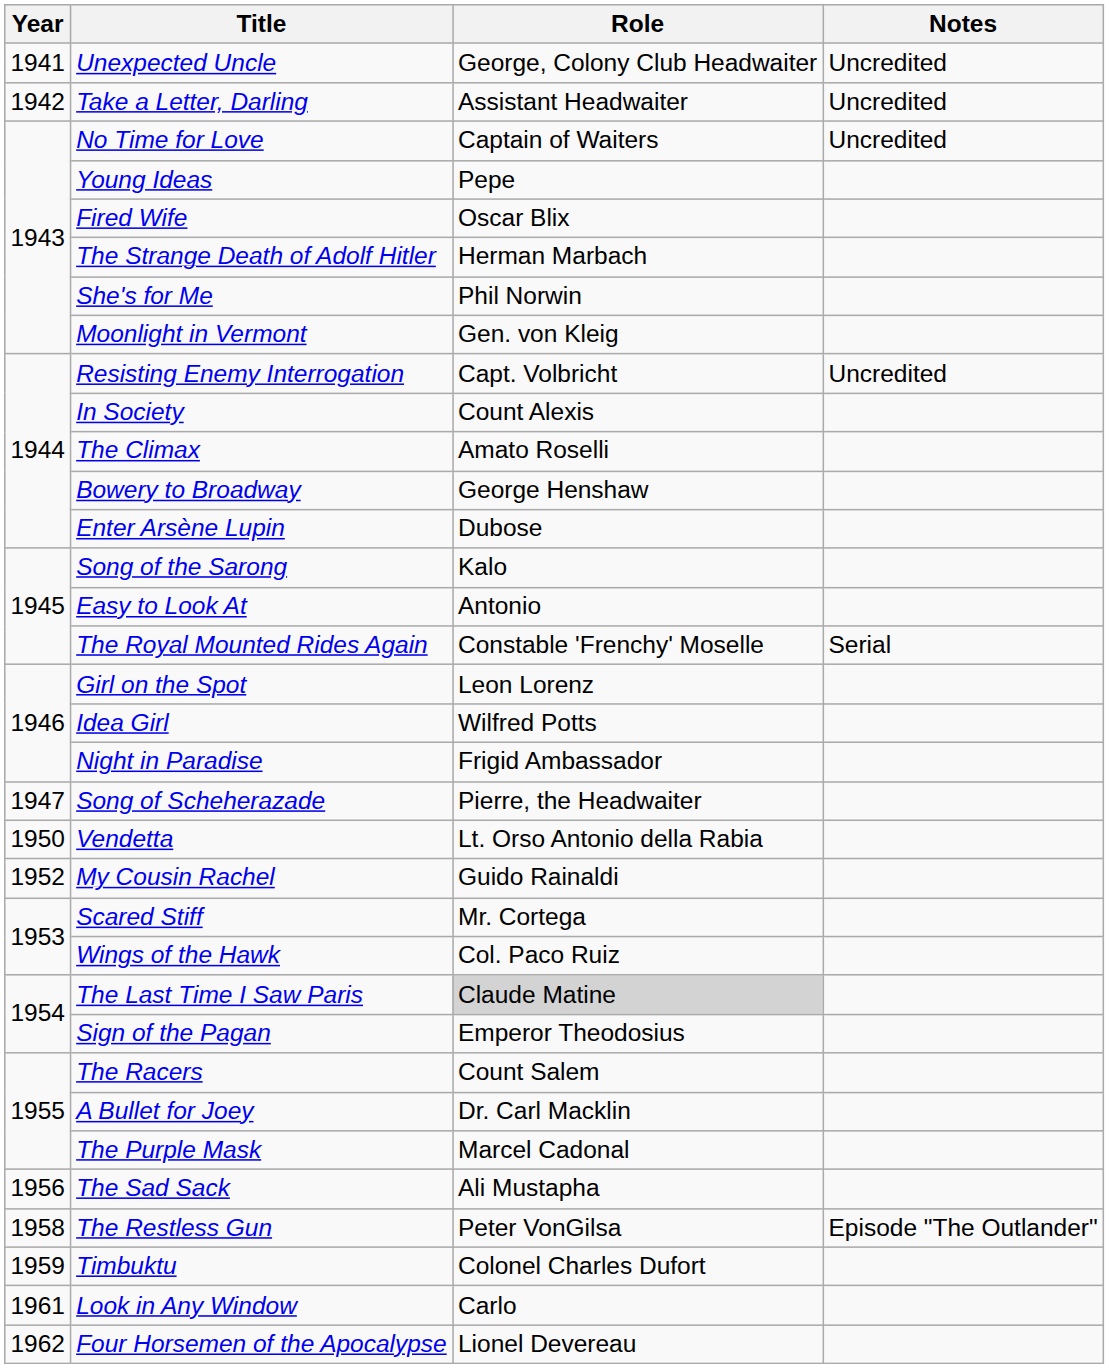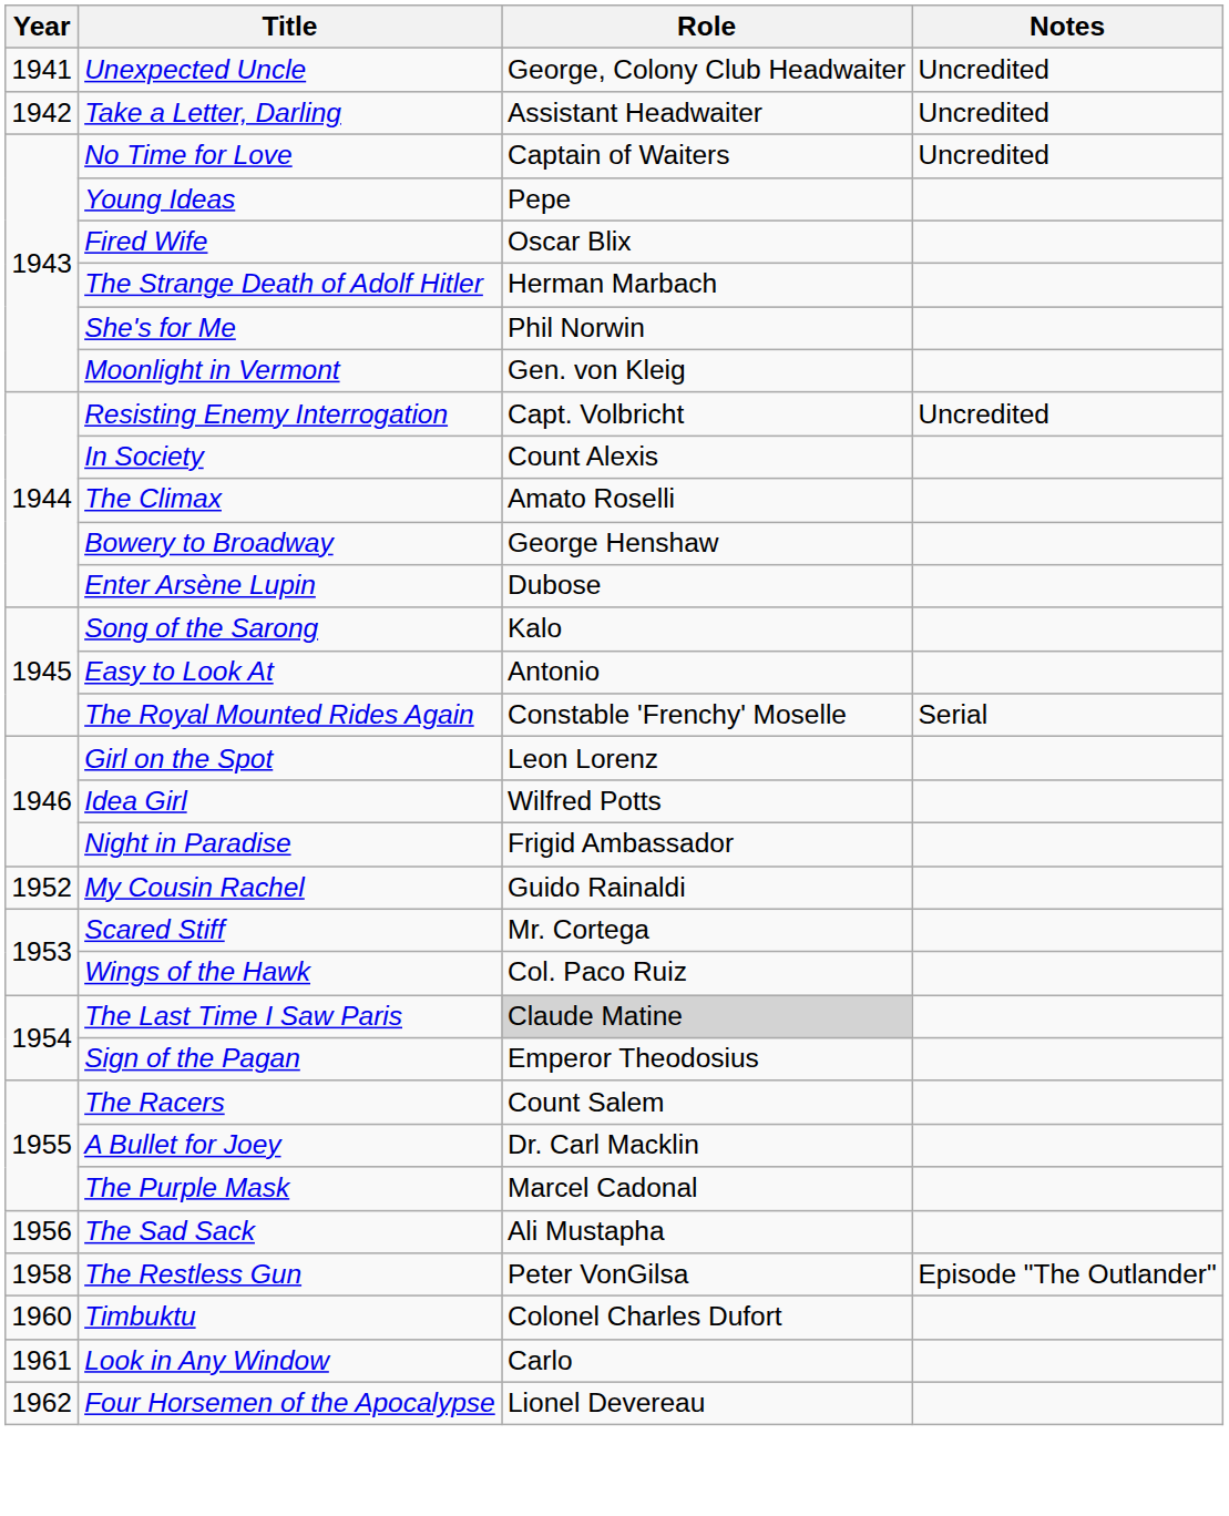- row: 1947 | Song of Scheherazade | Pierre, the Headwaiter
- row: 1950 | Vendetta | Lt. Orso Antonio della Rabia
Timbuktu | Year: 1959 -> 1960
